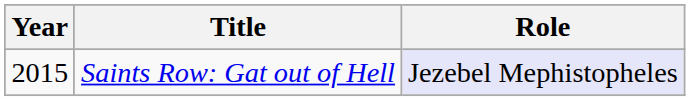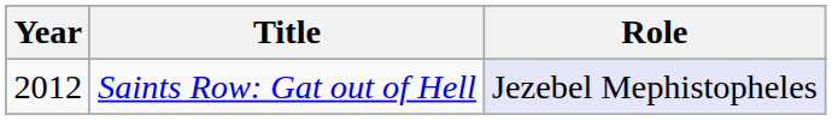Saints Row: Gat out of Hell | Year: 2015 -> 2012
